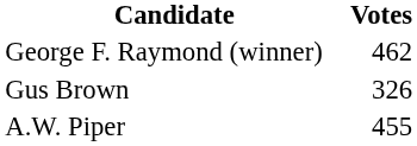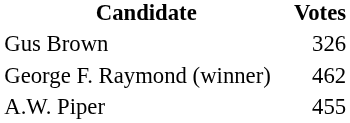rows swapped: George F. Raymond (winner) <-> Gus Brown
